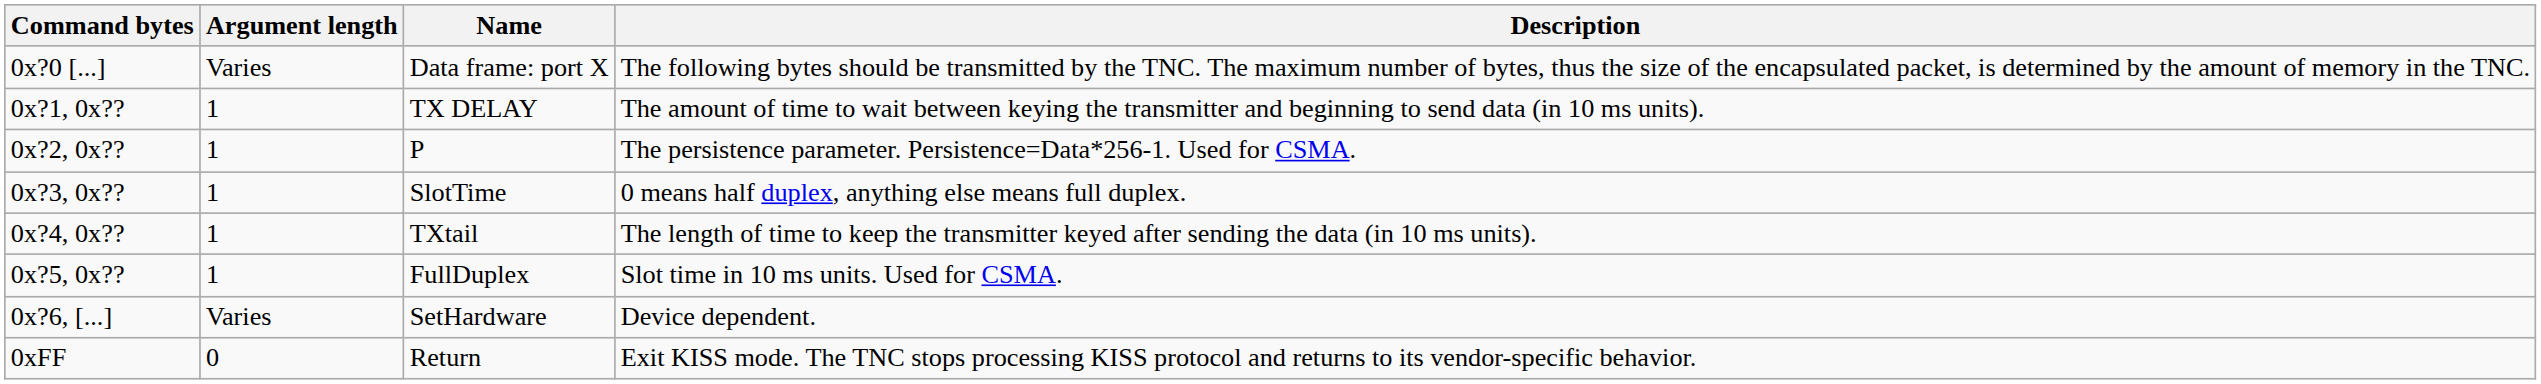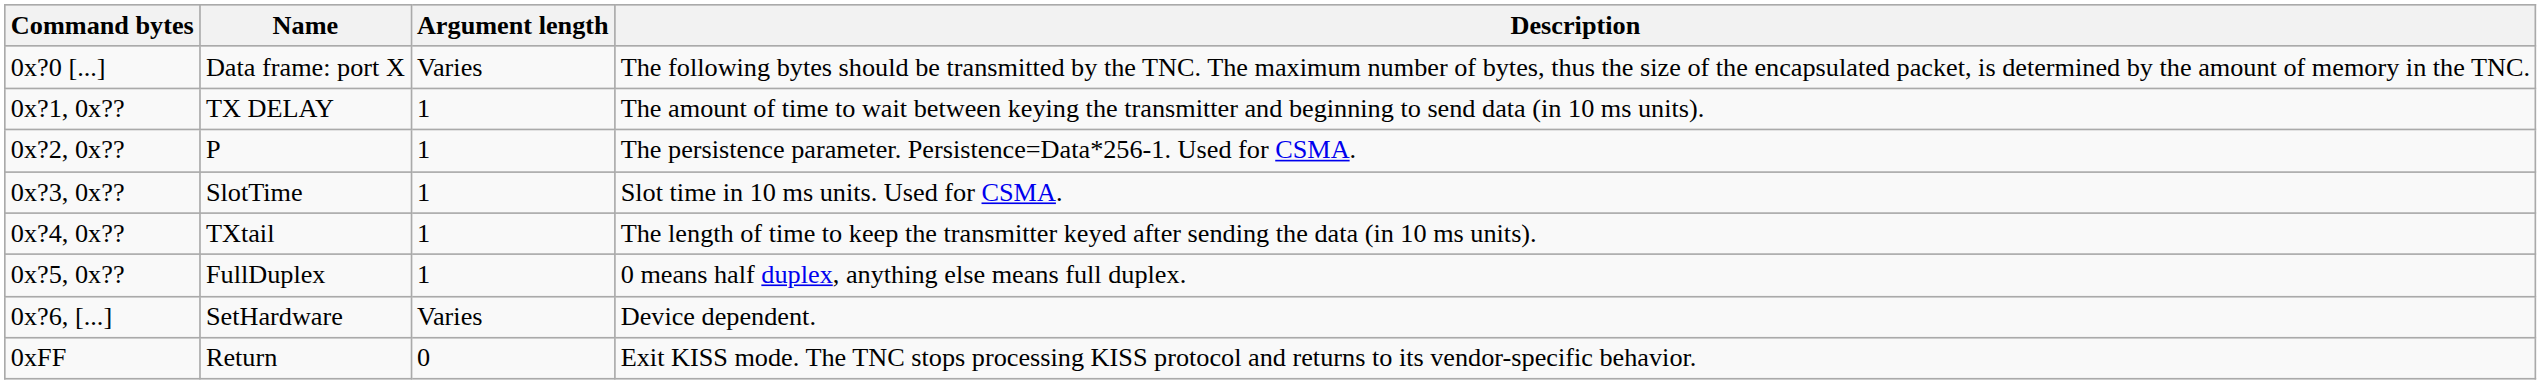columns swapped: Name <-> Argument length
0x?3, 0x?? | Description: 0 means half duplex, anything else means full duplex. -> Slot time in 10 ms units. Used for CSMA.
0x?5, 0x?? | Description: Slot time in 10 ms units. Used for CSMA. -> 0 means half duplex, anything else means full duplex.
